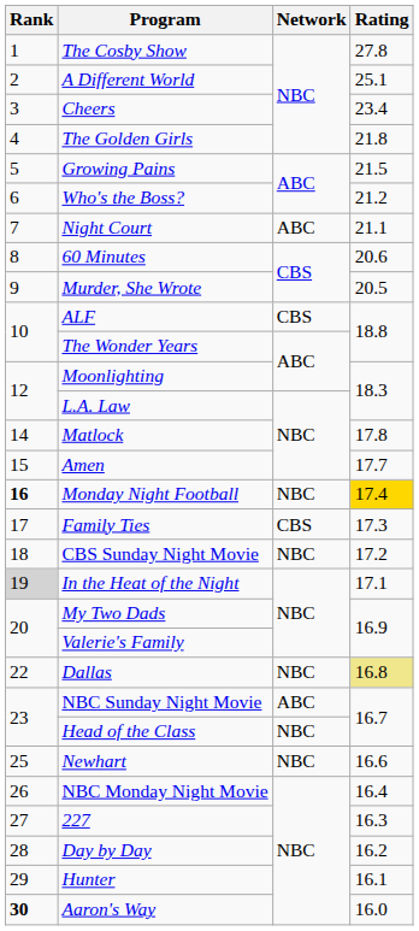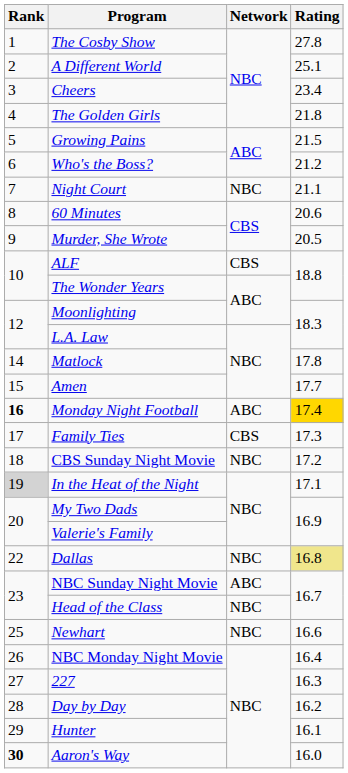Night Court | Network: ABC -> NBC
Monday Night Football | Network: NBC -> ABC
